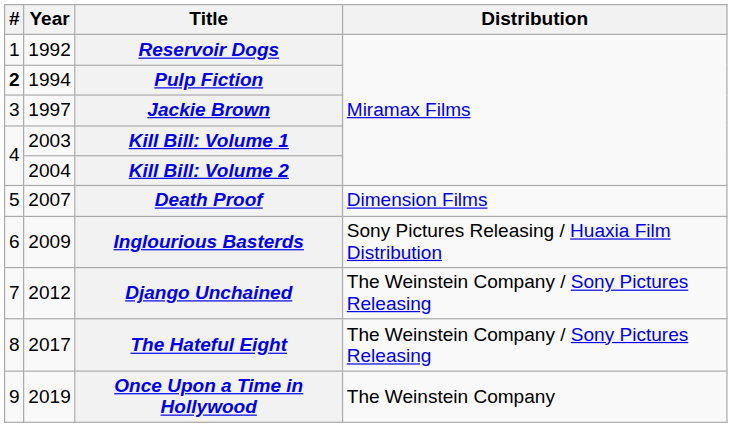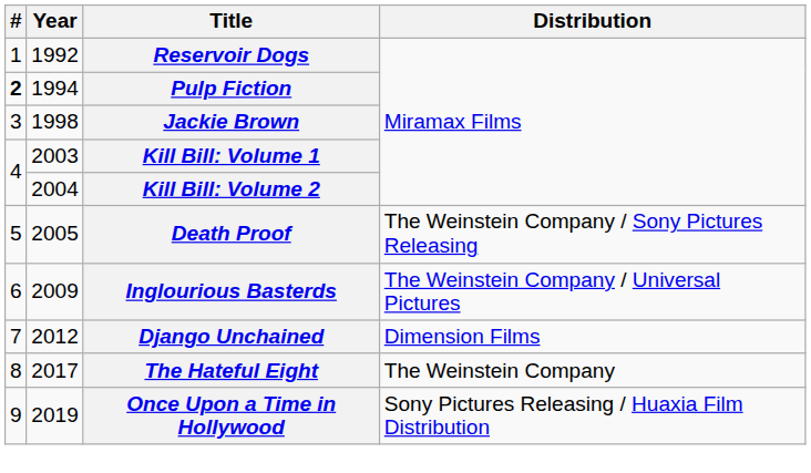Jackie Brown | Year: 1997 -> 1998
Death Proof | Year: 2007 -> 2005
Death Proof | Distribution: Dimension Films -> The Weinstein Company / Sony Pictures Releasing
Inglourious Basterds | Distribution: Sony Pictures Releasing / Huaxia Film Distribution -> The Weinstein Company / Universal Pictures
Django Unchained | Distribution: The Weinstein Company / Sony Pictures Releasing -> Dimension Films
The Hateful Eight | Distribution: The Weinstein Company / Sony Pictures Releasing -> The Weinstein Company
Once Upon a Time in Hollywood | Distribution: The Weinstein Company -> Sony Pictures Releasing / Huaxia Film Distribution
